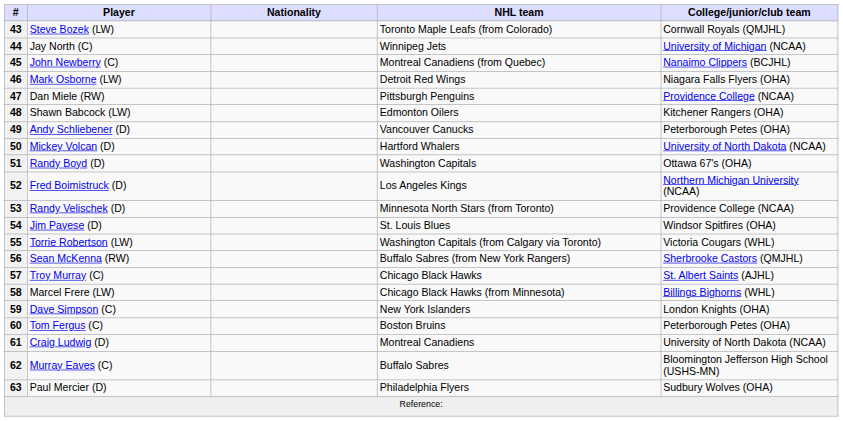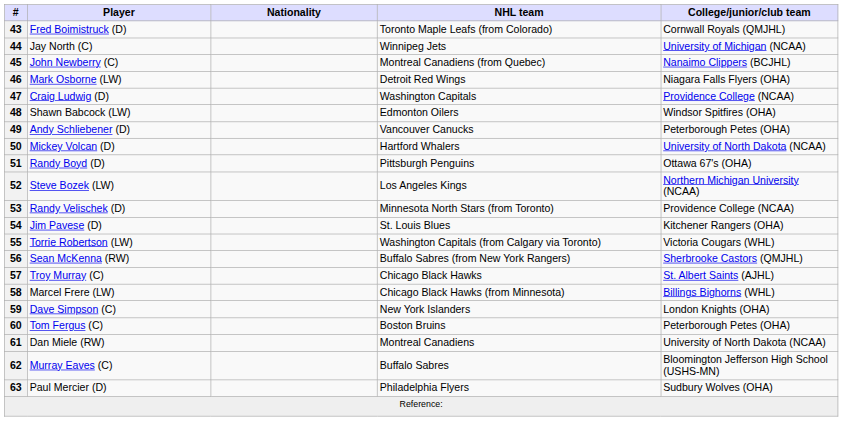43 | Player: Steve Bozek (LW) -> Fred Boimistruck (D)
47 | Player: Dan Miele (RW) -> Craig Ludwig (D)
47 | NHL team: Pittsburgh Penguins -> Washington Capitals
48 | College/junior/club team: Kitchener Rangers (OHA) -> Windsor Spitfires (OHA)
51 | NHL team: Washington Capitals -> Pittsburgh Penguins
52 | Player: Fred Boimistruck (D) -> Steve Bozek (LW)
54 | College/junior/club team: Windsor Spitfires (OHA) -> Kitchener Rangers (OHA)
61 | Player: Craig Ludwig (D) -> Dan Miele (RW)
